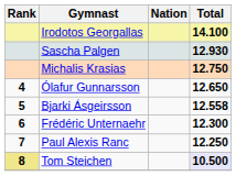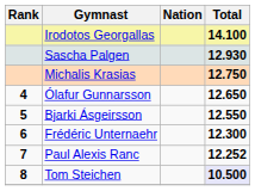Bjarki Ásgeirsson | Total: 12.558 -> 12.550
Paul Alexis Ranc | Total: 12.250 -> 12.252
Tom Steichen | Rank: khaki background -> no background
